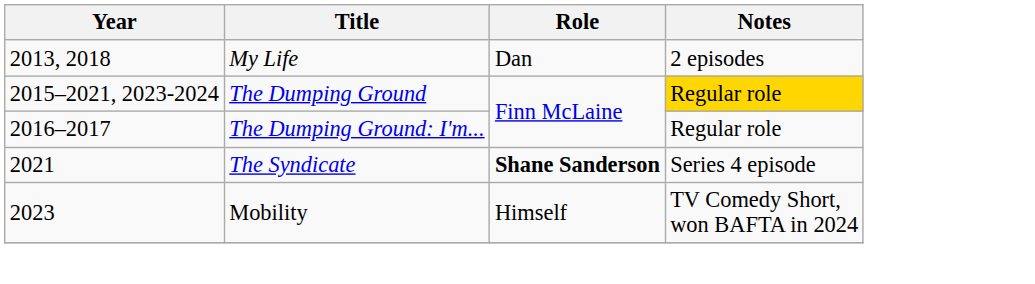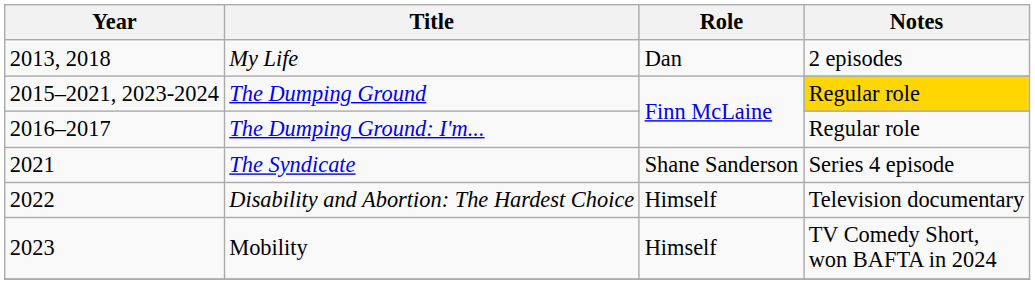The Syndicate | Role: bold -> normal
+ row: 2022 | Disability and Abortion: The Hardest Choice | Himself | Television documentary
